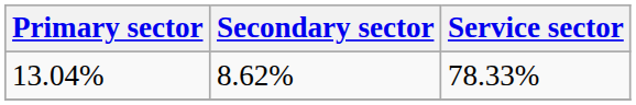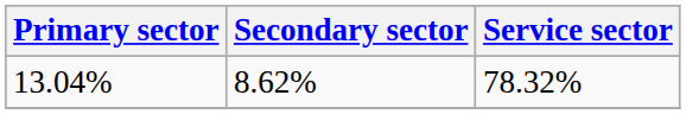13.04% | Service sector: 78.33% -> 78.32%
